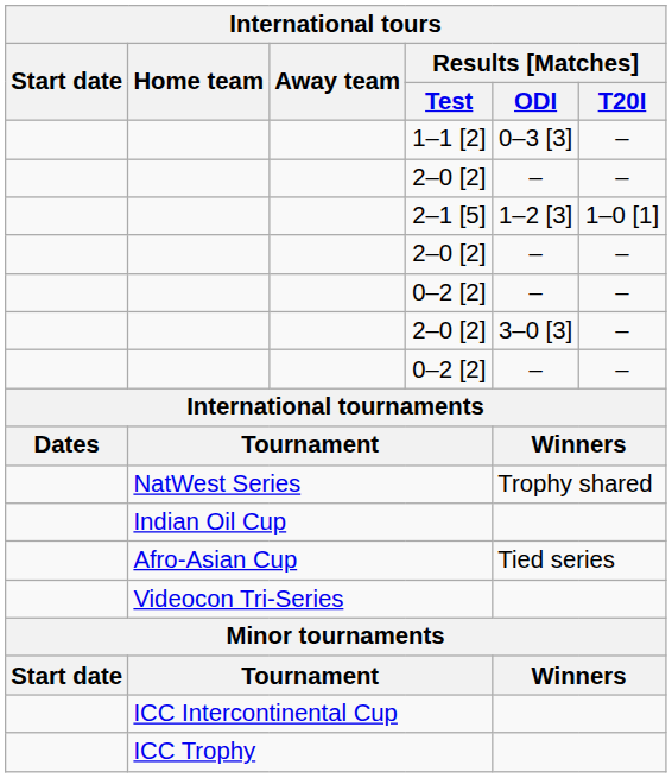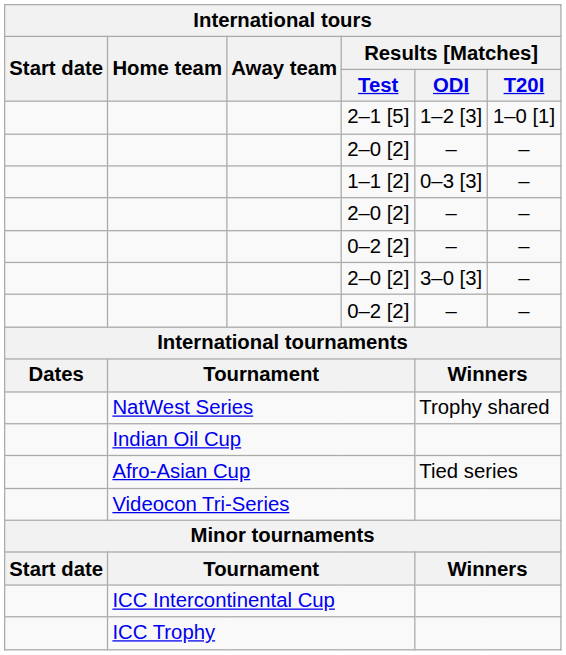rows swapped: 1–1 [2] <-> 2–1 [5]
